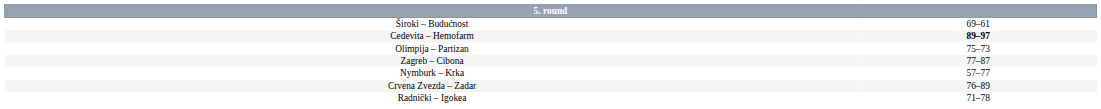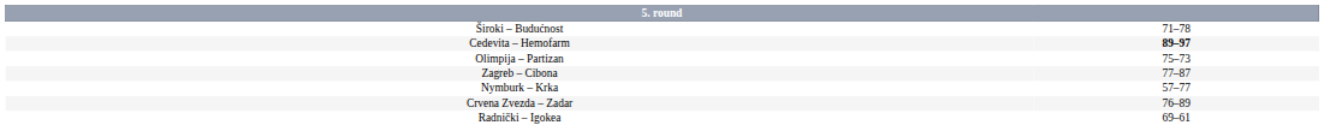Široki – Budućnost | column 2: 69–61 -> 71–78
Radnički – Igokea | column 2: 71–78 -> 69–61
